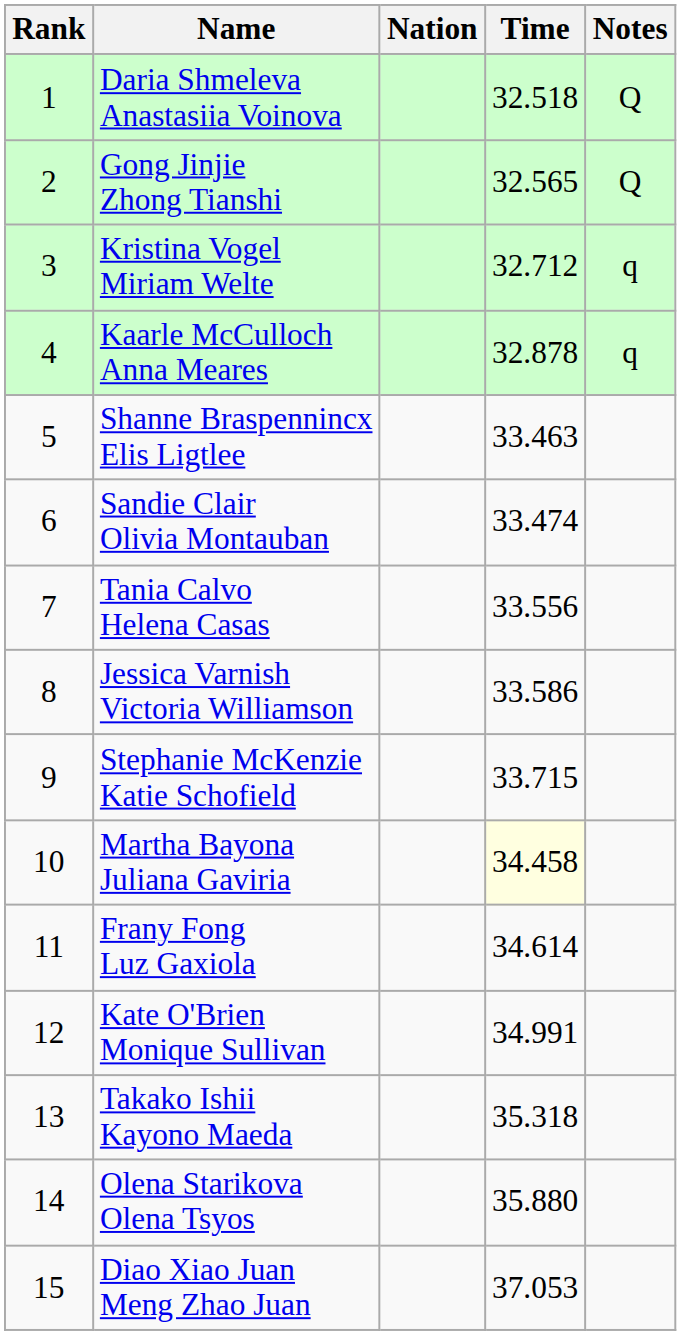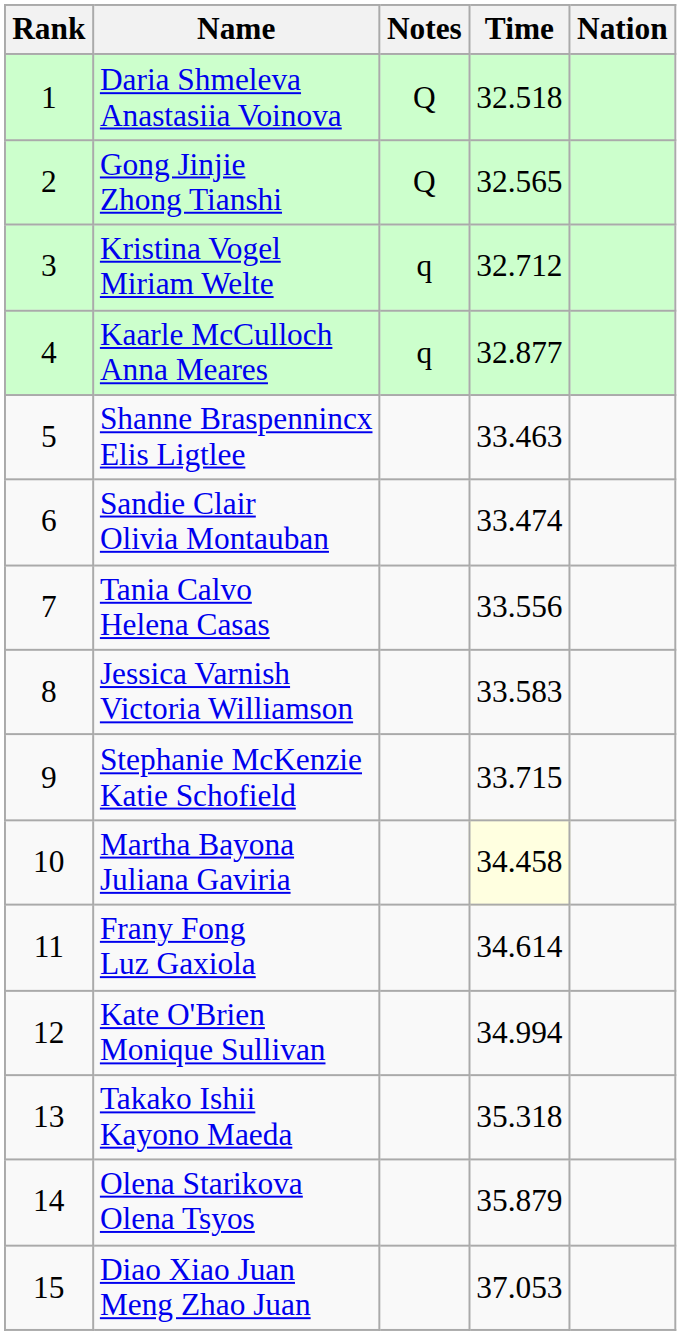columns swapped: Nation <-> Notes
Kaarle McCulloch Anna Meares | Time: 32.878 -> 32.877
Jessica Varnish Victoria Williamson | Time: 33.586 -> 33.583
Kate O'Brien Monique Sullivan | Time: 34.991 -> 34.994
Olena Starikova Olena Tsyos | Time: 35.880 -> 35.879
